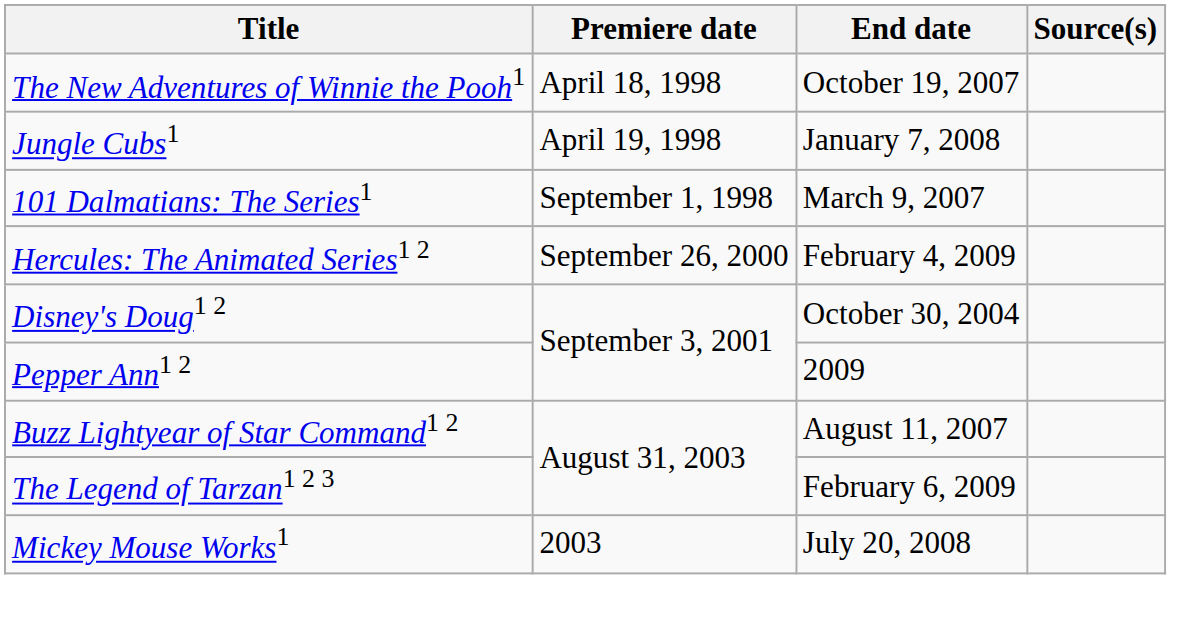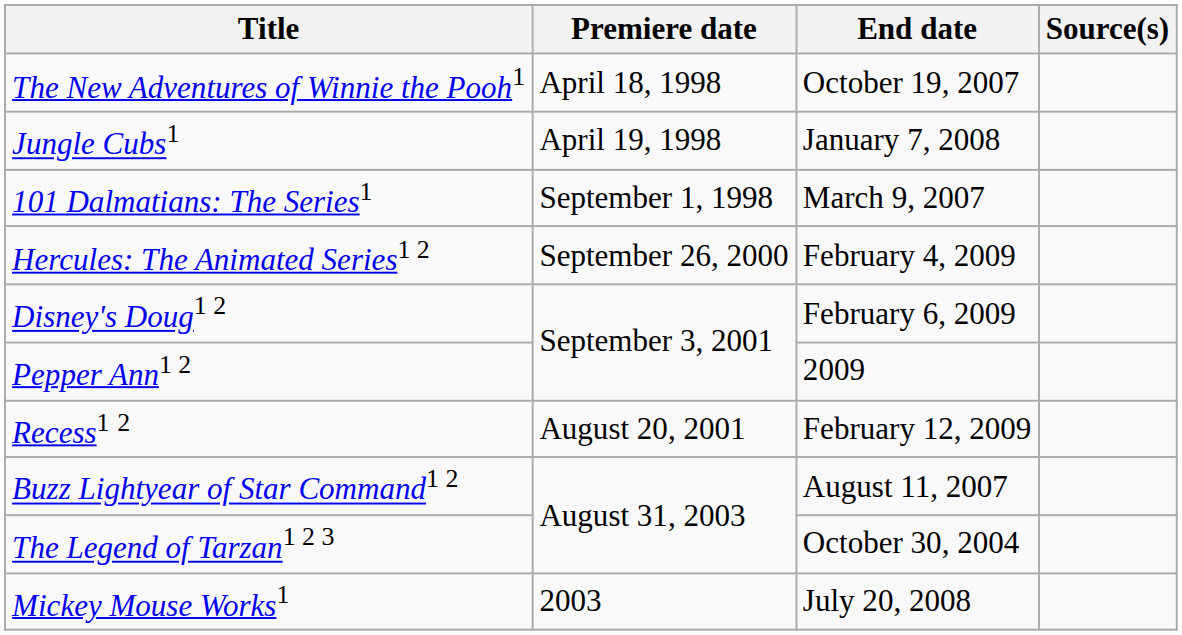Disney's Doug1 2 | End date: October 30, 2004 -> February 6, 2009
+ row: Recess1 2 | August 20, 2001 | February 12, 2009
The Legend of Tarzan1 2 3 | End date: February 6, 2009 -> October 30, 2004
